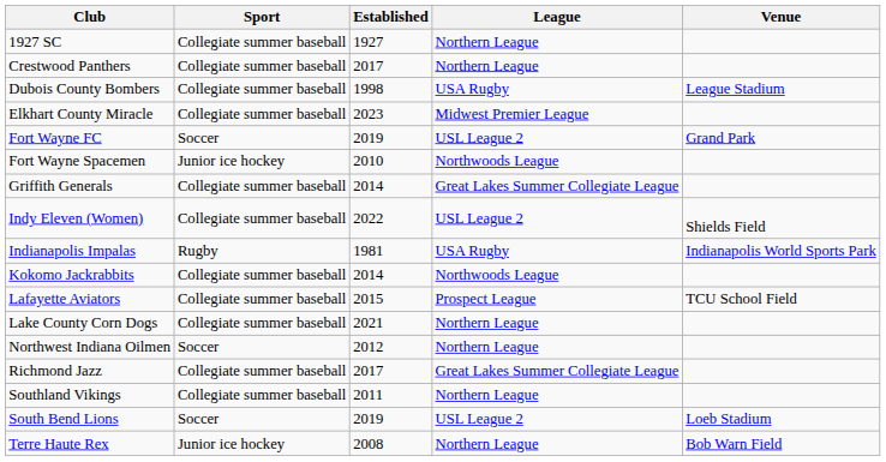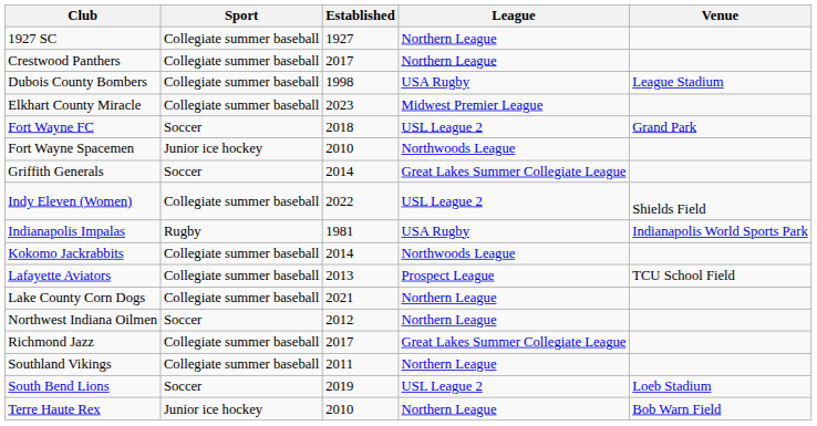Fort Wayne FC | Established: 2019 -> 2018
Griffith Generals | Sport: Collegiate summer baseball -> Soccer
Lafayette Aviators | Established: 2015 -> 2013
Terre Haute Rex | Established: 2008 -> 2010
